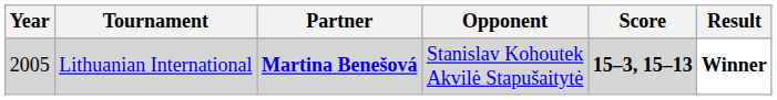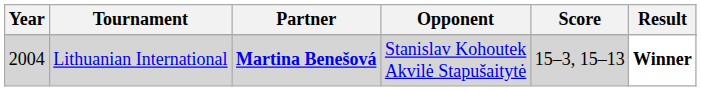Lithuanian International | Year: 2005 -> 2004
Lithuanian International | Score: bold -> normal
